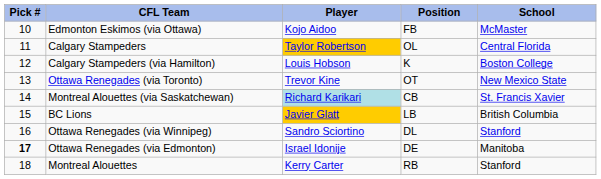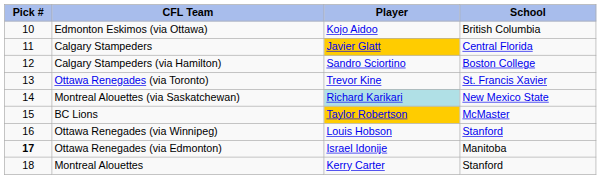- column: Position | FB | OL | K | OT | CB | LB | DL | DE | RB
Edmonton Eskimos (via Ottawa) | School: McMaster -> British Columbia
Calgary Stampeders | Player: Taylor Robertson -> Javier Glatt
Calgary Stampeders (via Hamilton) | Player: Louis Hobson -> Sandro Sciortino
Ottawa Renegades (via Toronto) | School: New Mexico State -> St. Francis Xavier
Montreal Alouettes (via Saskatchewan) | School: St. Francis Xavier -> New Mexico State
BC Lions | Player: Javier Glatt -> Taylor Robertson
BC Lions | School: British Columbia -> McMaster
Ottawa Renegades (via Winnipeg) | Player: Sandro Sciortino -> Louis Hobson
